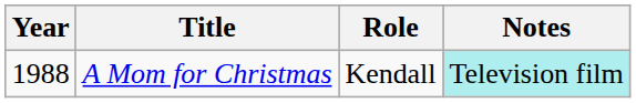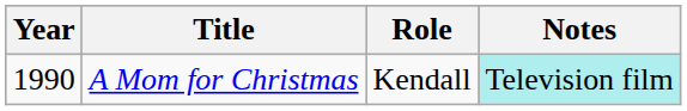A Mom for Christmas | Year: 1988 -> 1990
